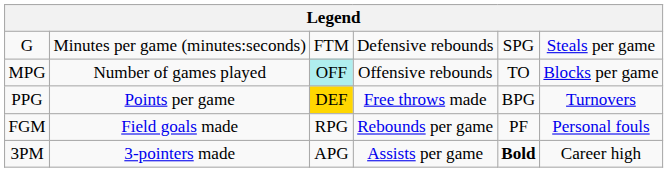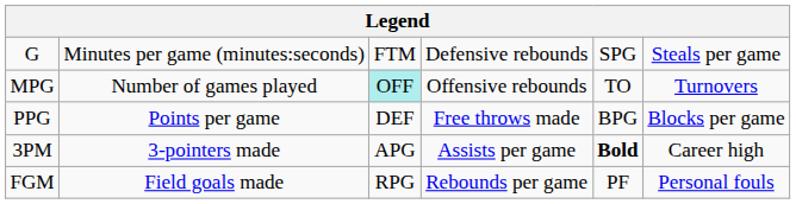MPG | column 6: Blocks per game -> Turnovers
PPG | column 3: gold background -> no background
PPG | column 6: Turnovers -> Blocks per game
rows swapped: FGM <-> 3PM
